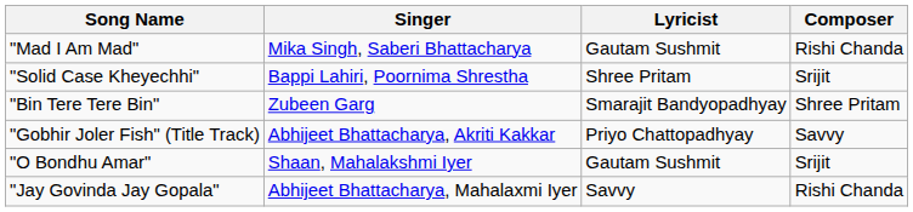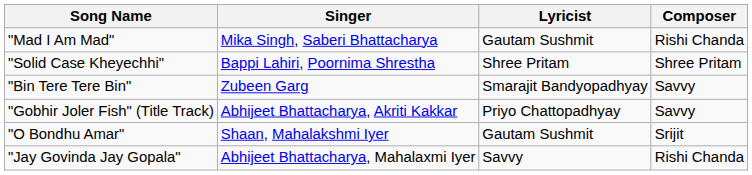"Solid Case Kheyechhi" | Composer: Srijit -> Shree Pritam
"Bin Tere Tere Bin" | Composer: Shree Pritam -> Savvy
